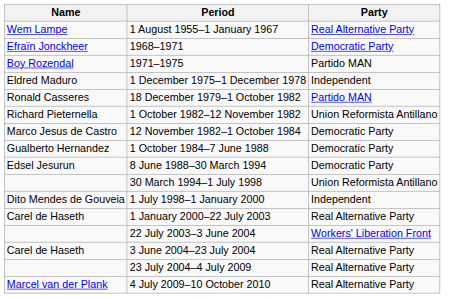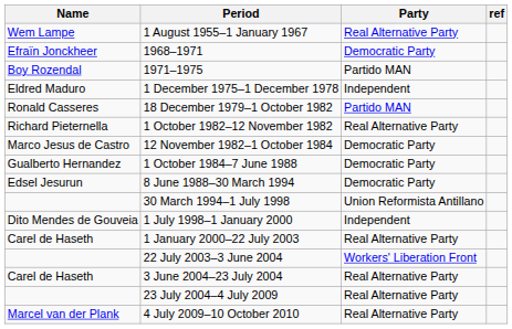+ column: ref
1 October 1982–12 November 1982 | Party: Union Reformista Antillano -> Real Alternative Party
